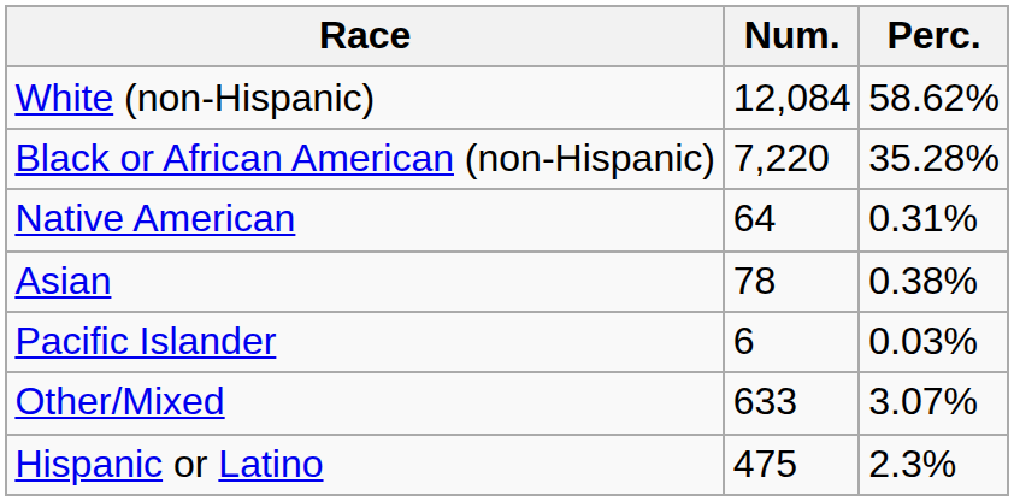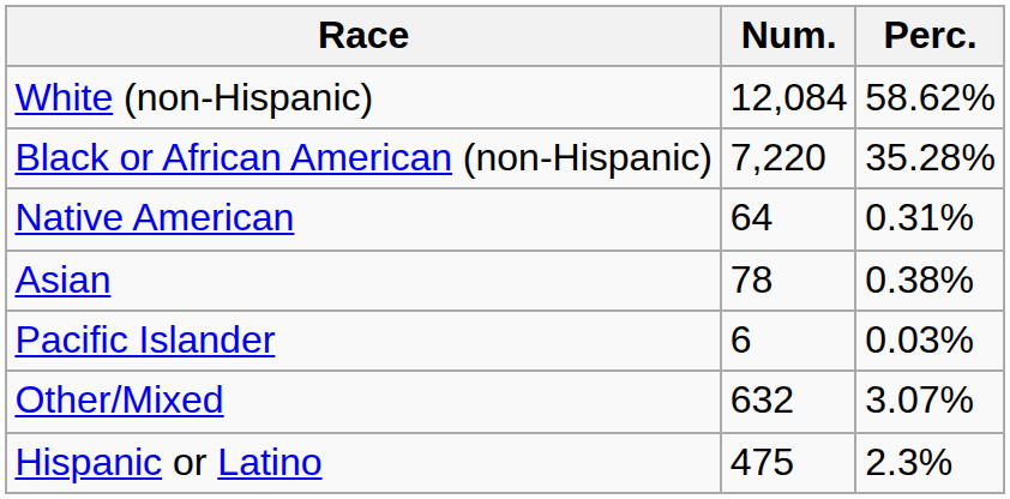Other/Mixed | Num.: 633 -> 632
